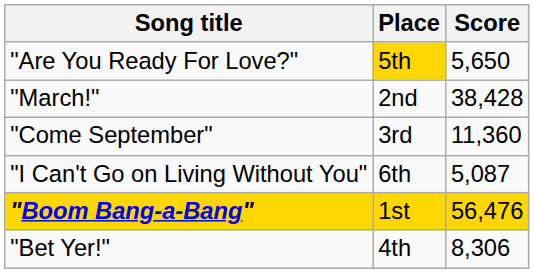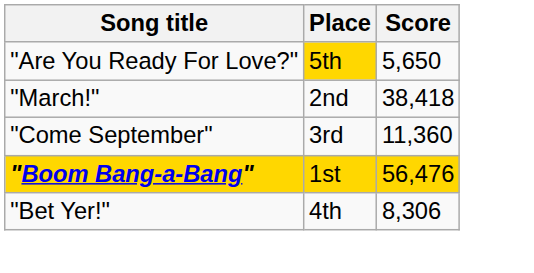"March!" | Score: 38,428 -> 38,418
- row: "I Can't Go on Living Without You" | 6th | 5,087
